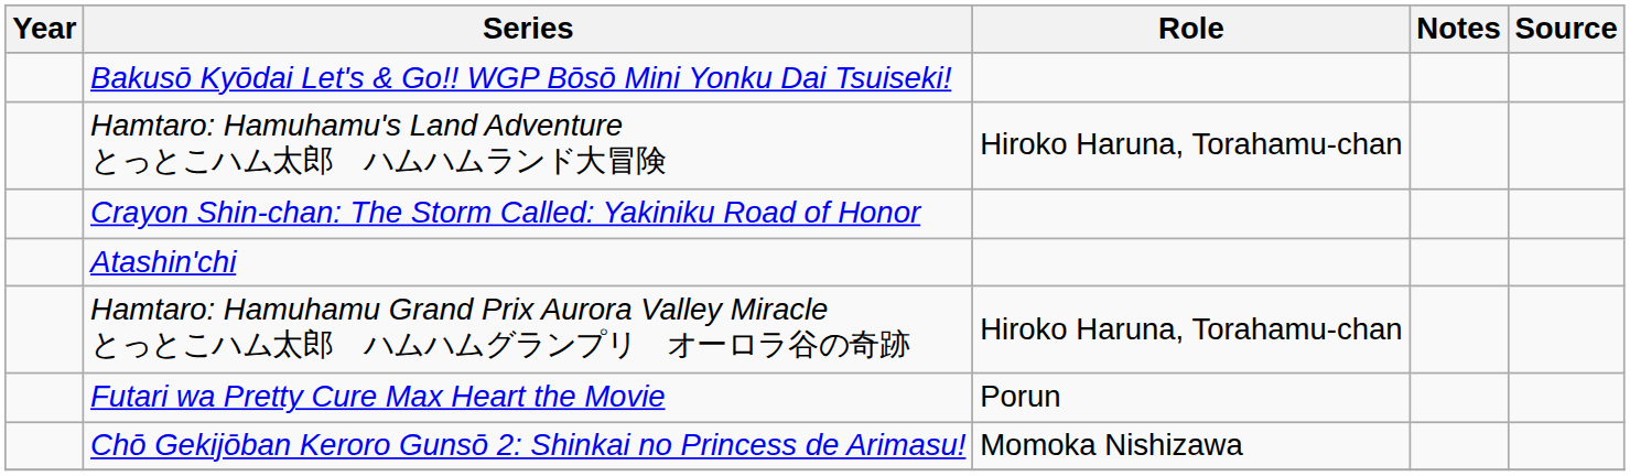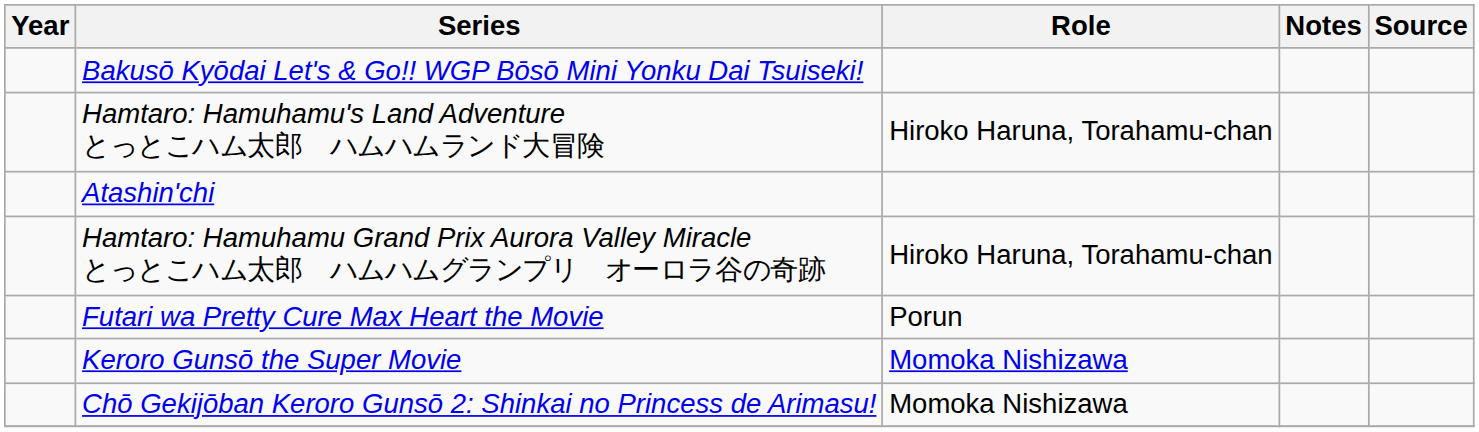- row: Crayon Shin-chan: The Storm Called: Yakiniku Road of Honor
+ row: Keroro Gunsō the Super Movie | Momoka Nishizawa
